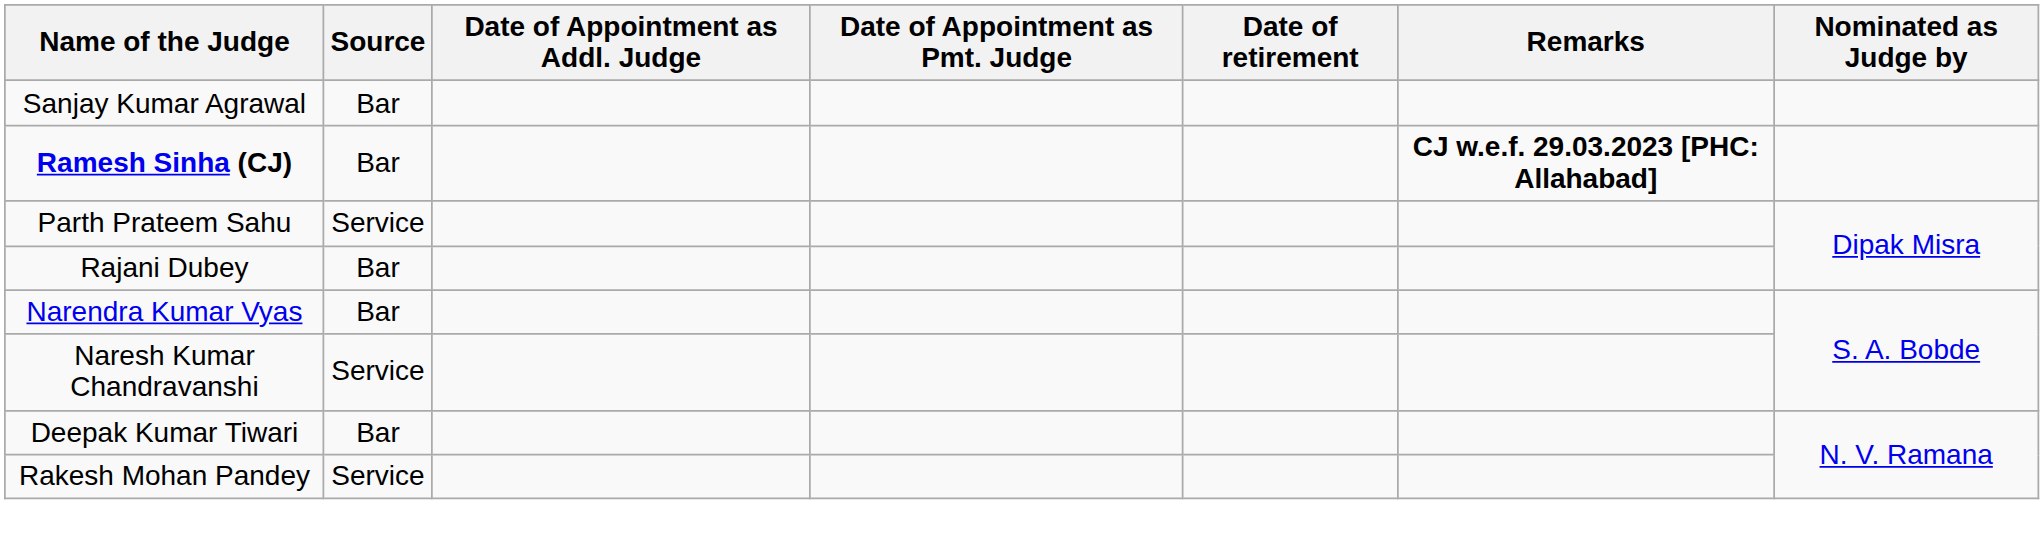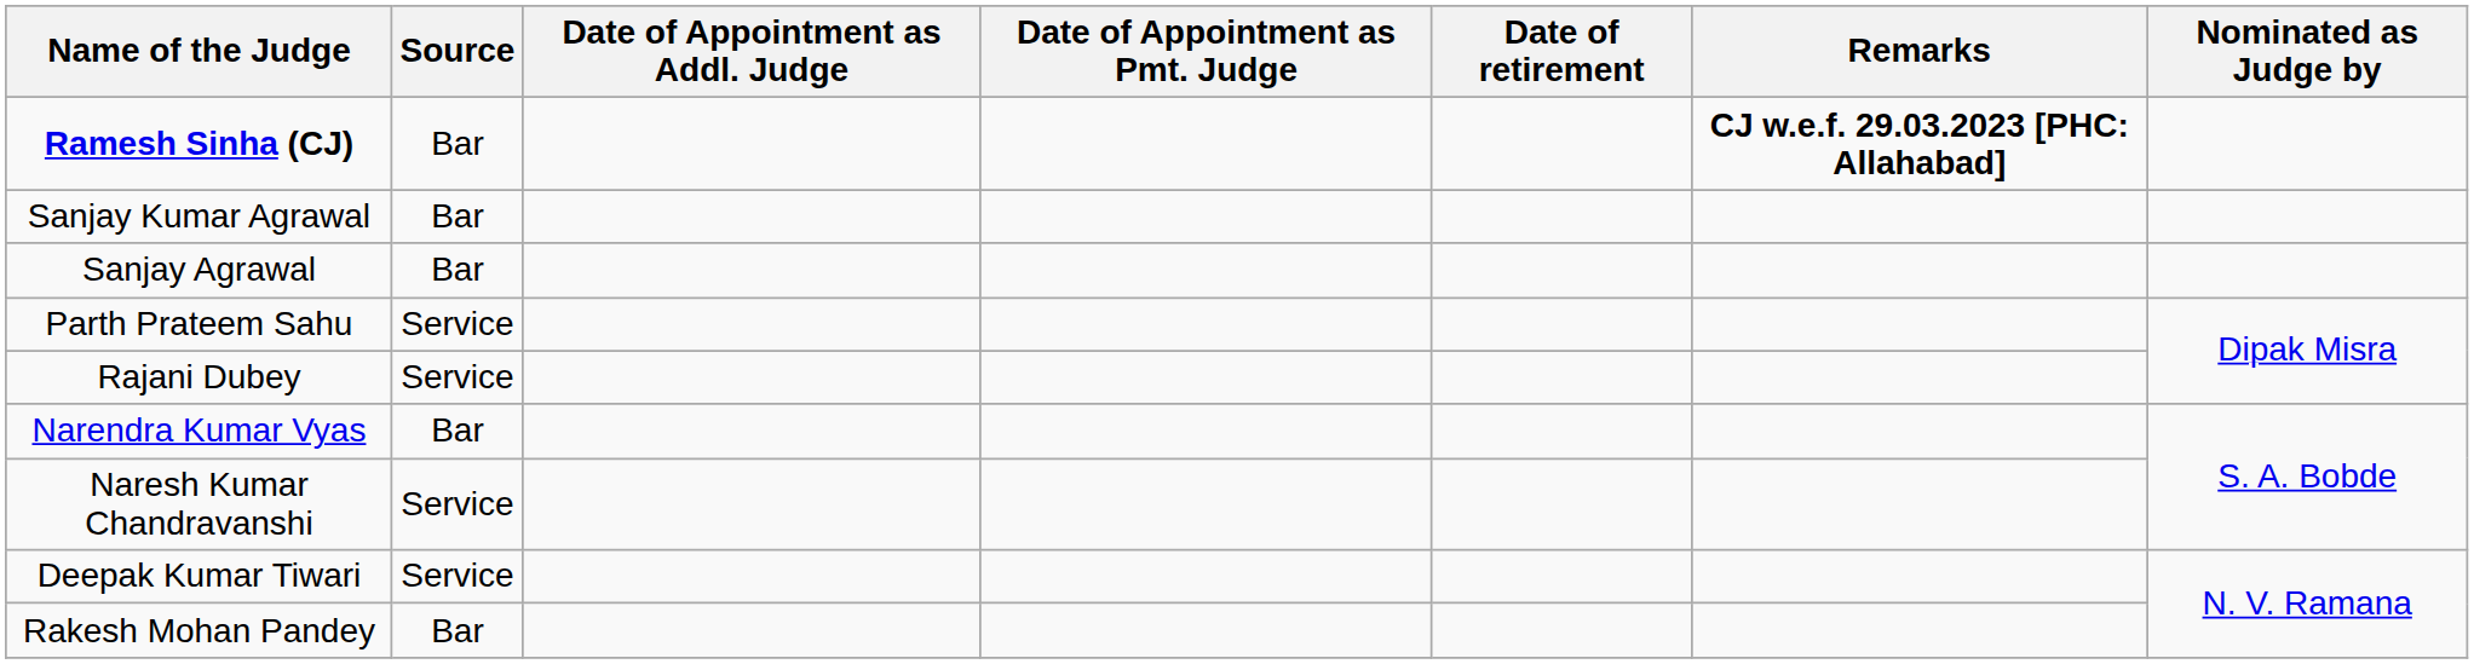rows swapped: Ramesh Sinha (CJ) <-> Sanjay Kumar Agrawal
+ row: Sanjay Agrawal | Bar
Rajani Dubey | Source: Bar -> Service
Deepak Kumar Tiwari | Source: Bar -> Service
Rakesh Mohan Pandey | Source: Service -> Bar
